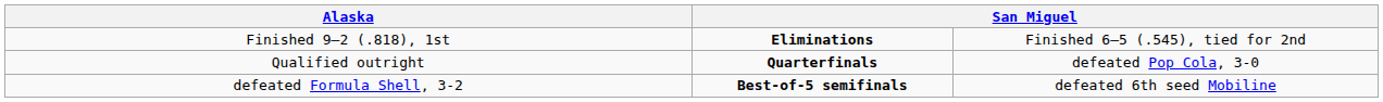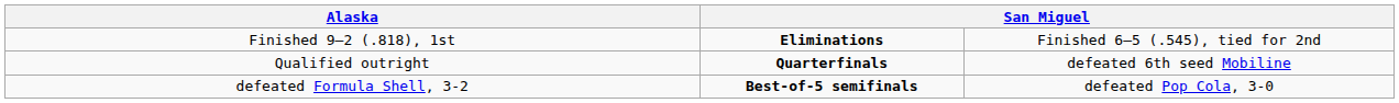Qualified outright | column 4: defeated Pop Cola, 3-0 -> defeated 6th seed Mobiline
defeated Formula Shell, 3-2 | column 4: defeated 6th seed Mobiline -> defeated Pop Cola, 3-0
